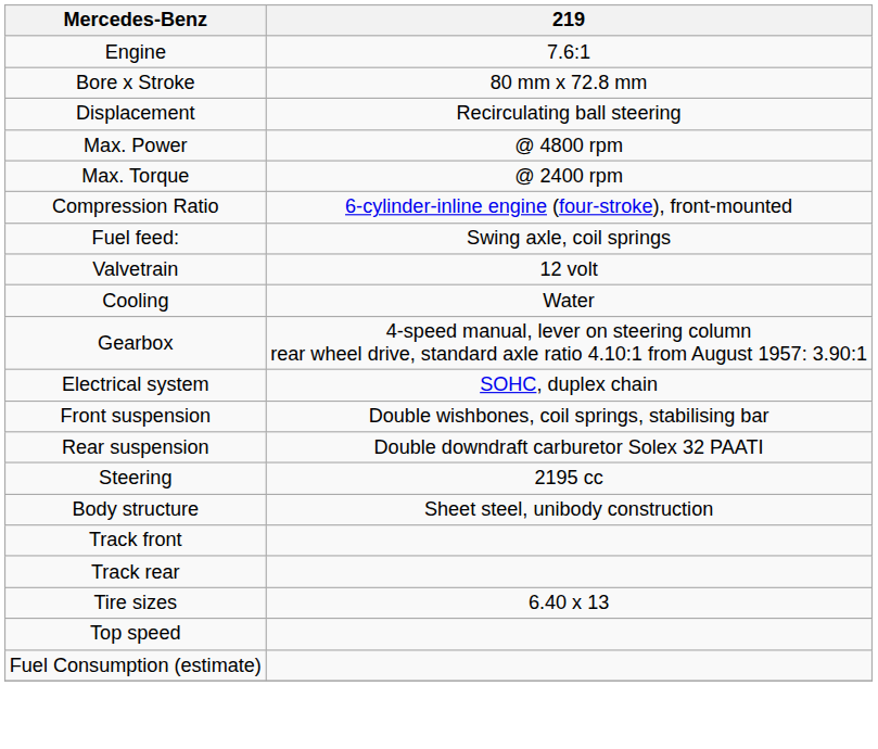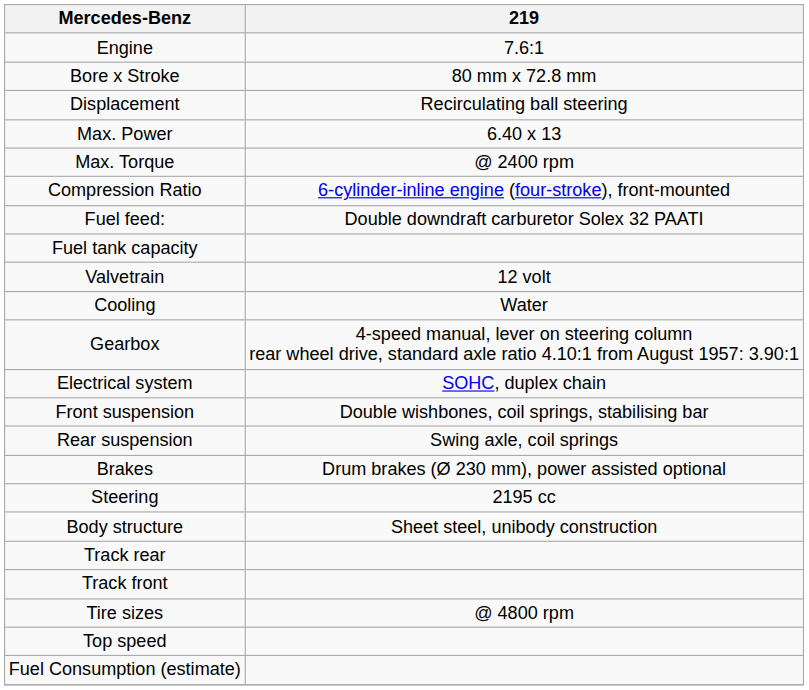Max. Power | 219: @ 4800 rpm -> 6.40 x 13
Fuel feed: | 219: Swing axle, coil springs -> Double downdraft carburetor Solex 32 PAATI
+ row: Fuel tank capacity
Rear suspension | 219: Double downdraft carburetor Solex 32 PAATI -> Swing axle, coil springs
+ row: Brakes | Drum brakes (Ø 230 mm), power assisted optional
rows swapped: Track front <-> Track rear
Tire sizes | 219: 6.40 x 13 -> @ 4800 rpm
